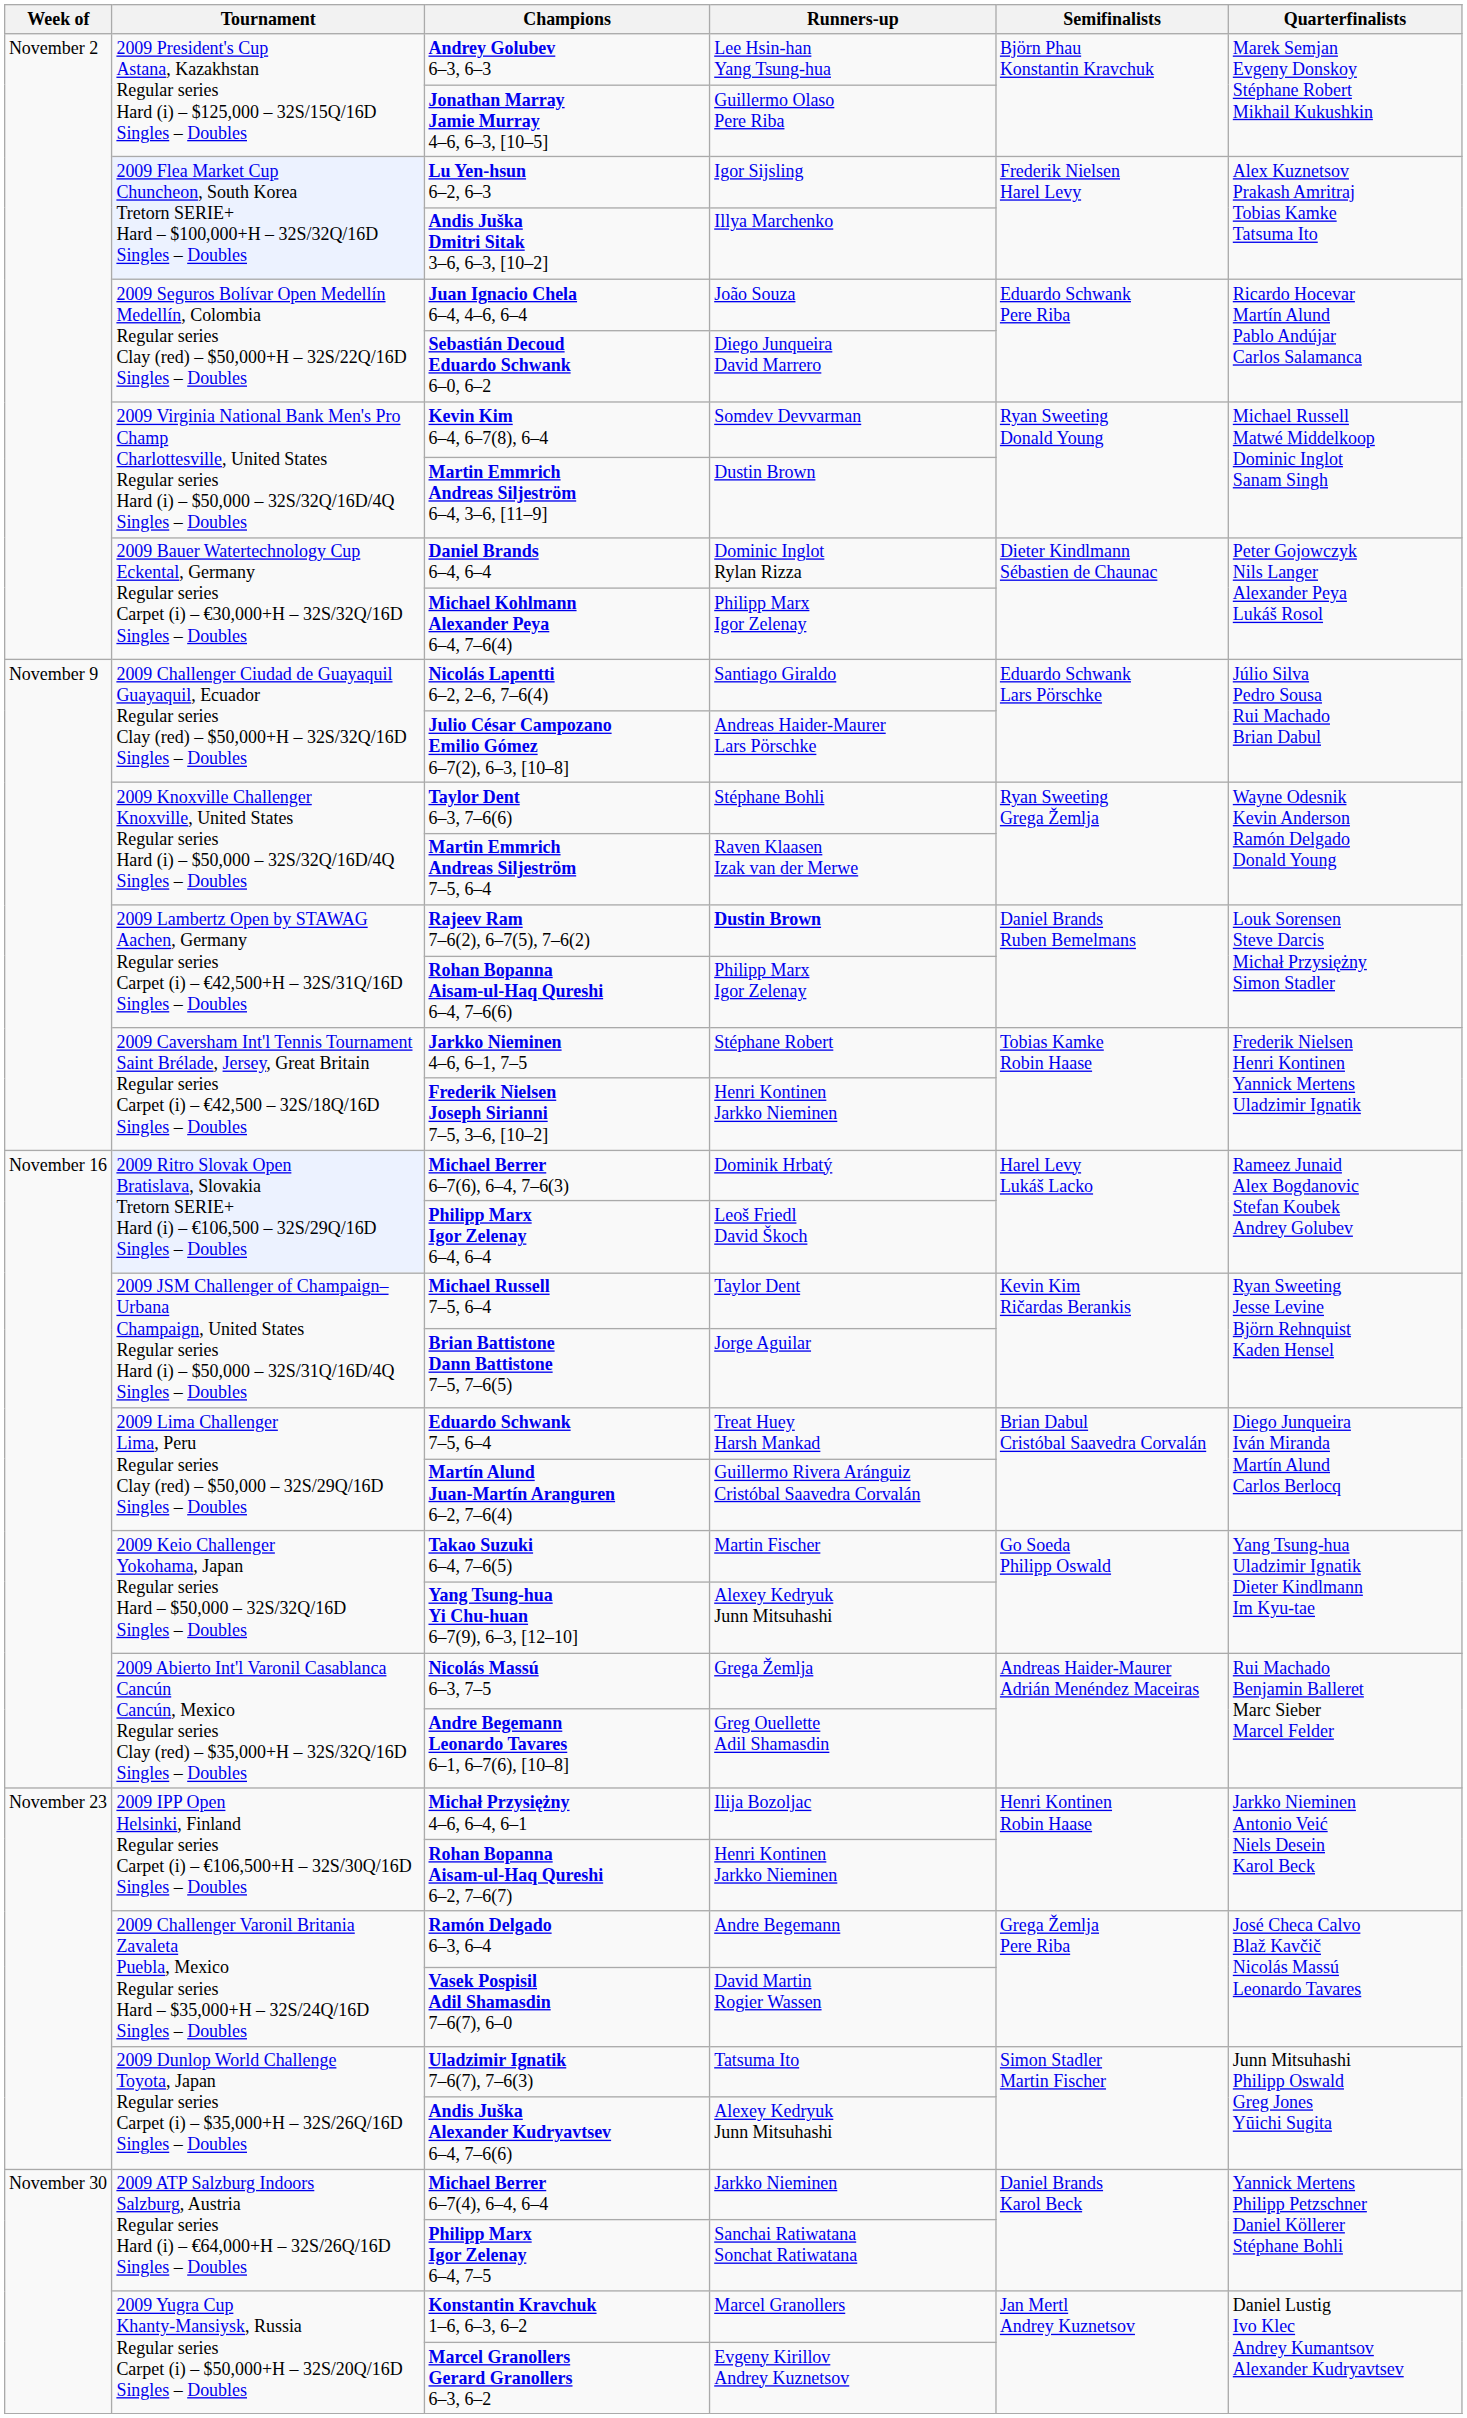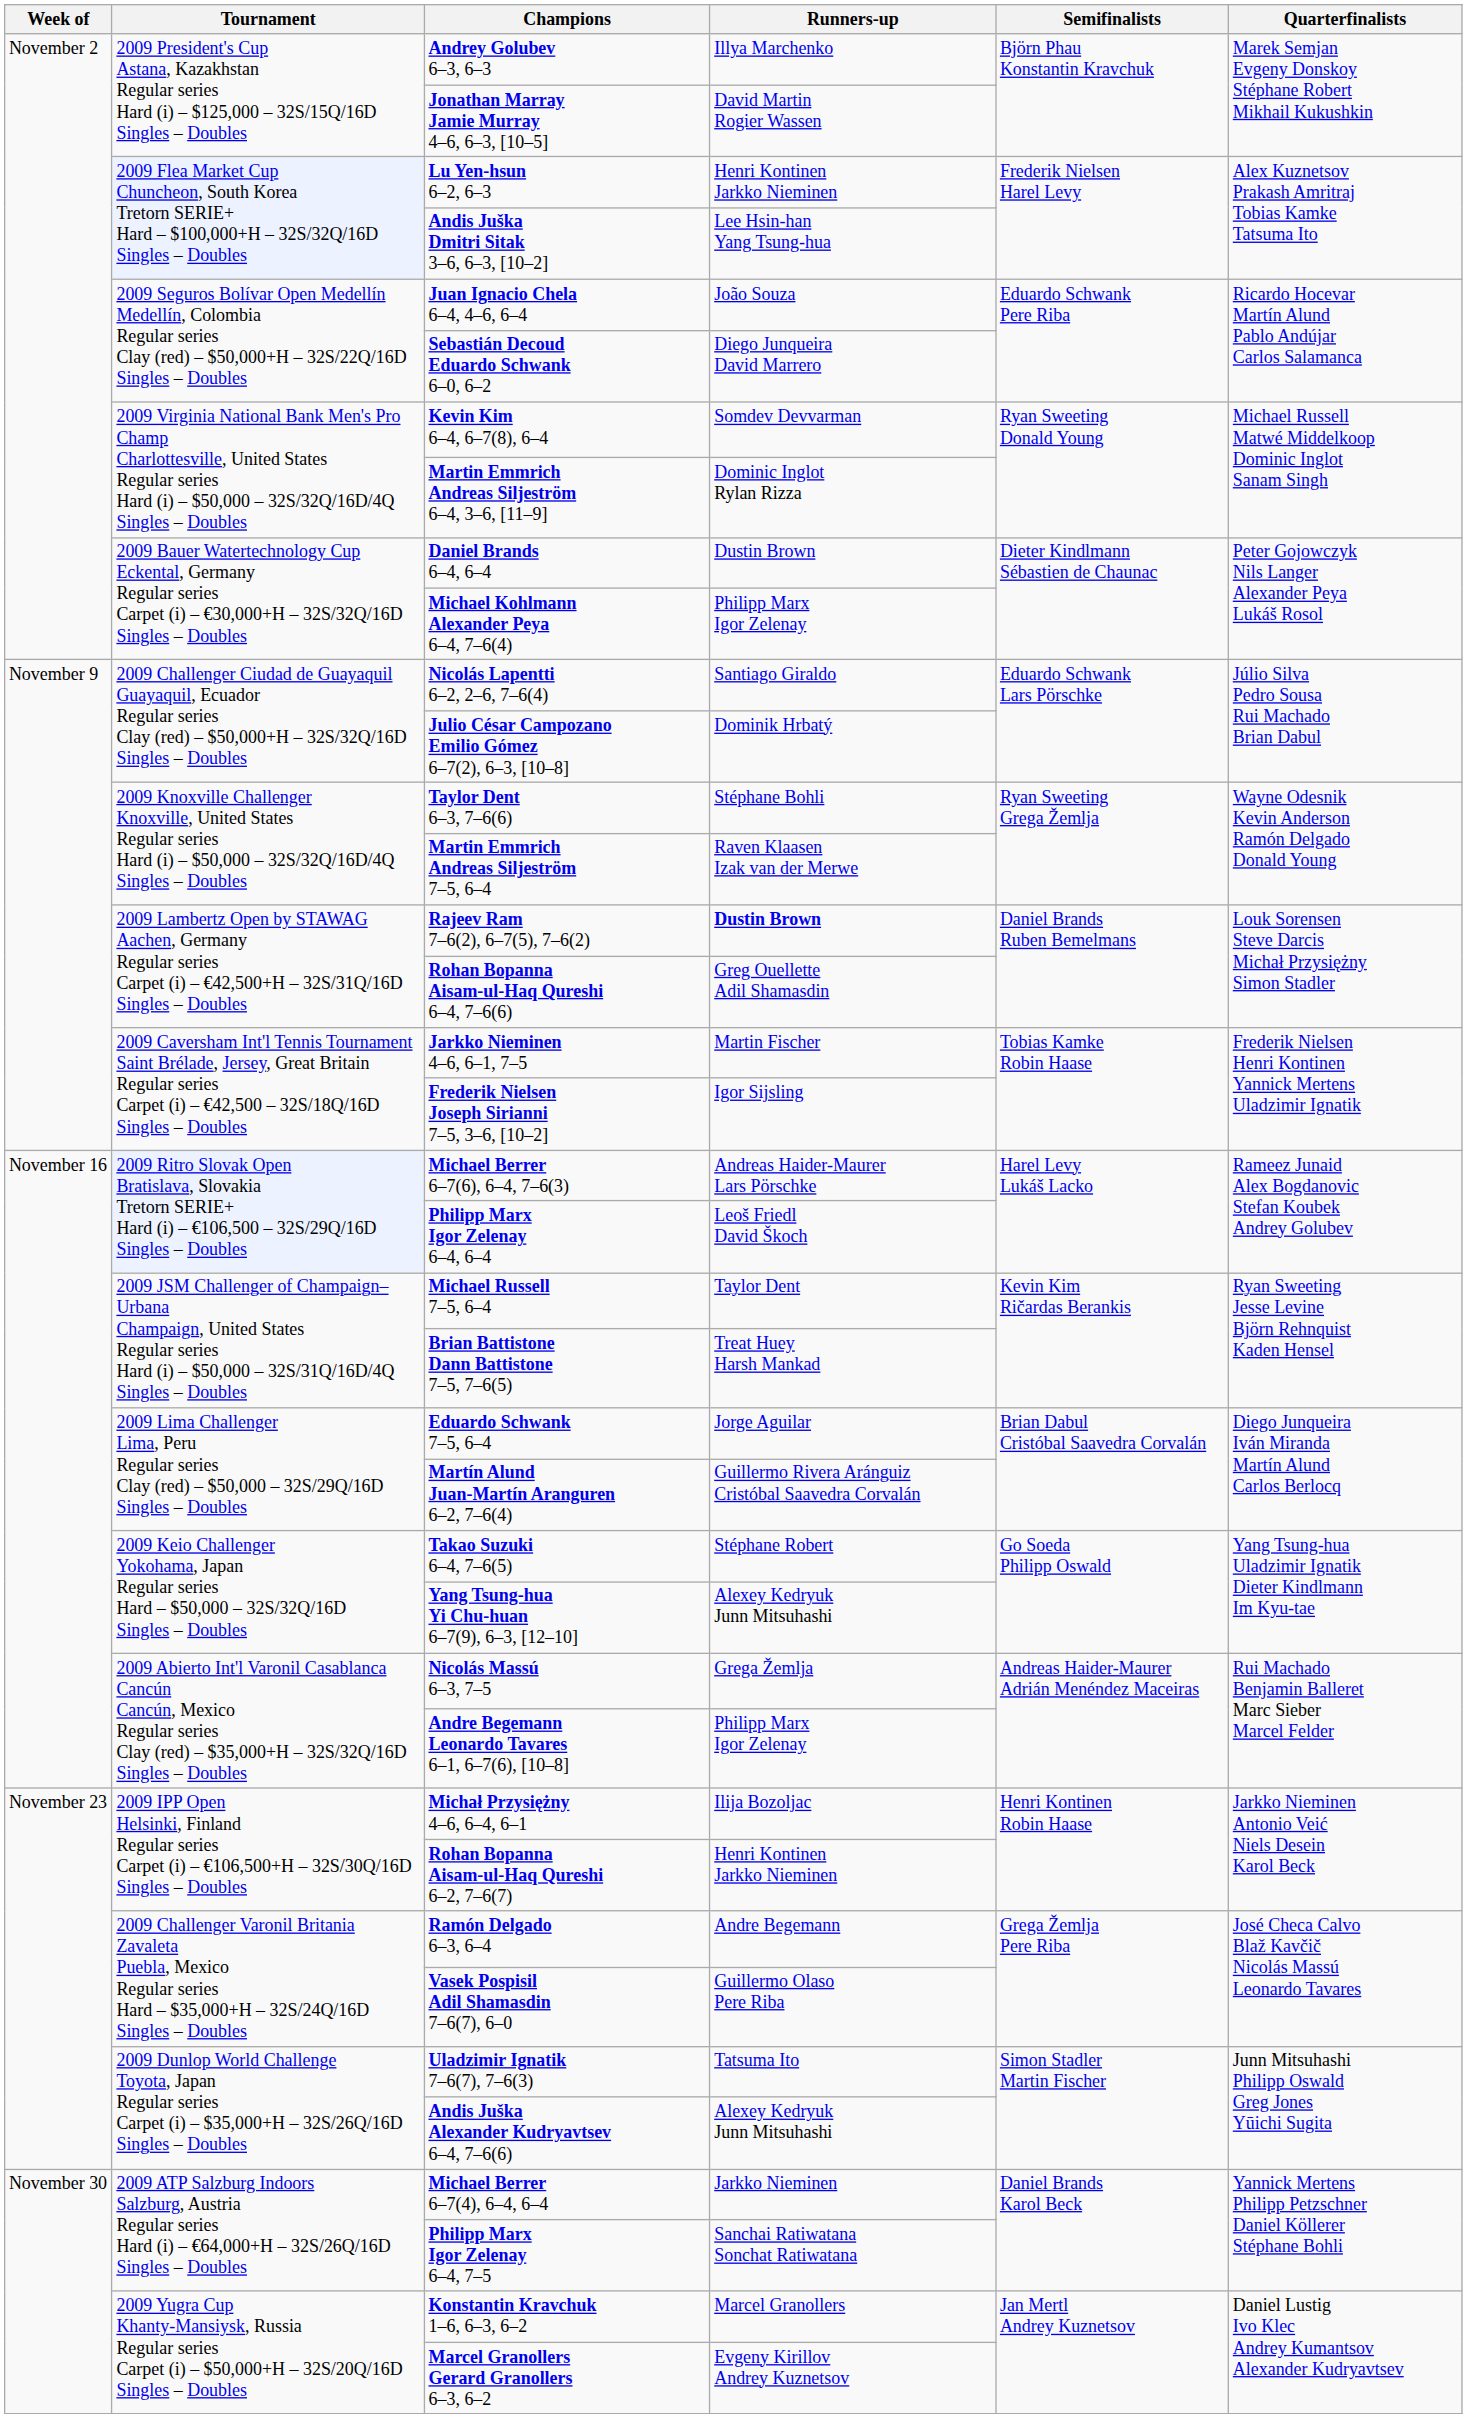Andrey Golubev 6–3, 6–3 | Runners-up: Lee Hsin-han Yang Tsung-hua -> Illya Marchenko
Jonathan Marray Jamie Murray 4–6, 6–3, [10–5] | Runners-up: Guillermo Olaso Pere Riba -> David Martin Rogier Wassen
Lu Yen-hsun 6–2, 6–3 | Runners-up: Igor Sijsling -> Henri Kontinen Jarkko Nieminen
Andis Juška Dmitri Sitak 3–6, 6–3, [10–2] | Runners-up: Illya Marchenko -> Lee Hsin-han Yang Tsung-hua
Martin Emmrich Andreas Siljeström 6–4, 3–6, [11–9] | Runners-up: Dustin Brown -> Dominic Inglot Rylan Rizza
Daniel Brands 6–4, 6–4 | Runners-up: Dominic Inglot Rylan Rizza -> Dustin Brown
Julio César Campozano Emilio Gómez 6–7(2), 6–3, [10–8] | Runners-up: Andreas Haider-Maurer Lars Pörschke -> Dominik Hrbatý
Rohan Bopanna Aisam-ul-Haq Qureshi 6–4, 7–6(6) | Runners-up: Philipp Marx Igor Zelenay -> Greg Ouellette Adil Shamasdin
Jarkko Nieminen 4–6, 6–1, 7–5 | Runners-up: Stéphane Robert -> Martin Fischer
Frederik Nielsen Joseph Sirianni 7–5, 3–6, [10–2] | Runners-up: Henri Kontinen Jarkko Nieminen -> Igor Sijsling
Michael Berrer 6–7(6), 6–4, 7–6(3) | Runners-up: Dominik Hrbatý -> Andreas Haider-Maurer Lars Pörschke
Brian Battistone Dann Battistone 7–5, 7–6(5) | Runners-up: Jorge Aguilar -> Treat Huey Harsh Mankad
Eduardo Schwank 7–5, 6–4 | Runners-up: Treat Huey Harsh Mankad -> Jorge Aguilar
Takao Suzuki 6–4, 7–6(5) | Runners-up: Martin Fischer -> Stéphane Robert
Andre Begemann Leonardo Tavares 6–1, 6–7(6), [10–8] | Runners-up: Greg Ouellette Adil Shamasdin -> Philipp Marx Igor Zelenay
Vasek Pospisil Adil Shamasdin 7–6(7), 6–0 | Runners-up: David Martin Rogier Wassen -> Guillermo Olaso Pere Riba
